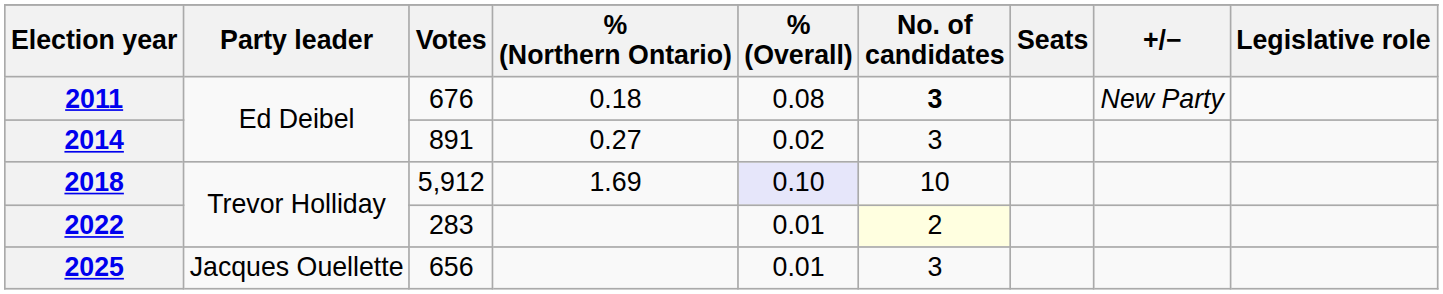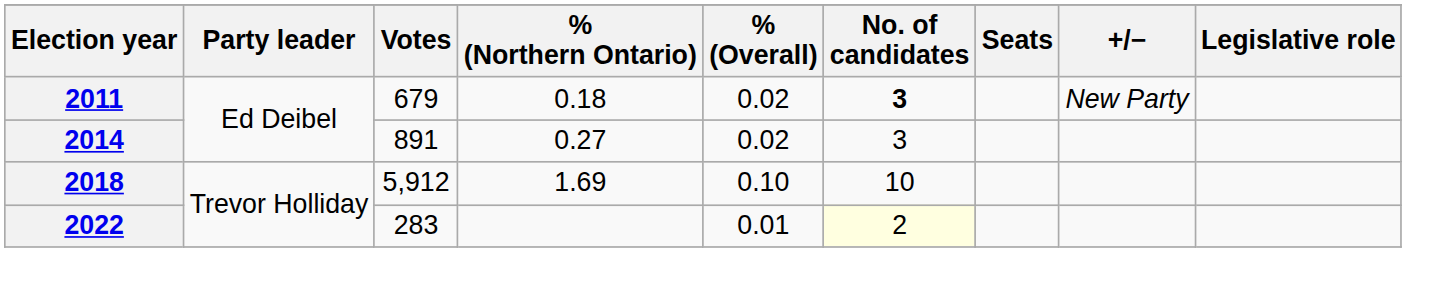2011 | Votes: 676 -> 679
2011 | % (Overall): 0.08 -> 0.02
2018 | % (Overall): lavender background -> no background
- row: 2025 | Jacques Ouellette | 656 | 0.01 | 3
